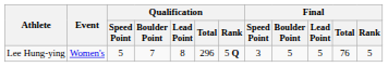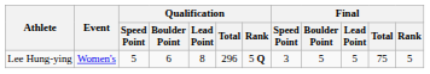Lee Hung-ying | Qualification / Boulder Point: 7 -> 6
Lee Hung-ying | Final / Total: 76 -> 75
